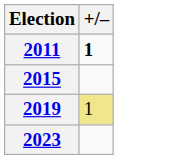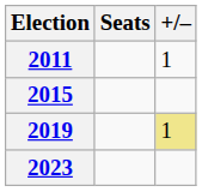+ column: Seats
2011 | +/–: bold -> normal
